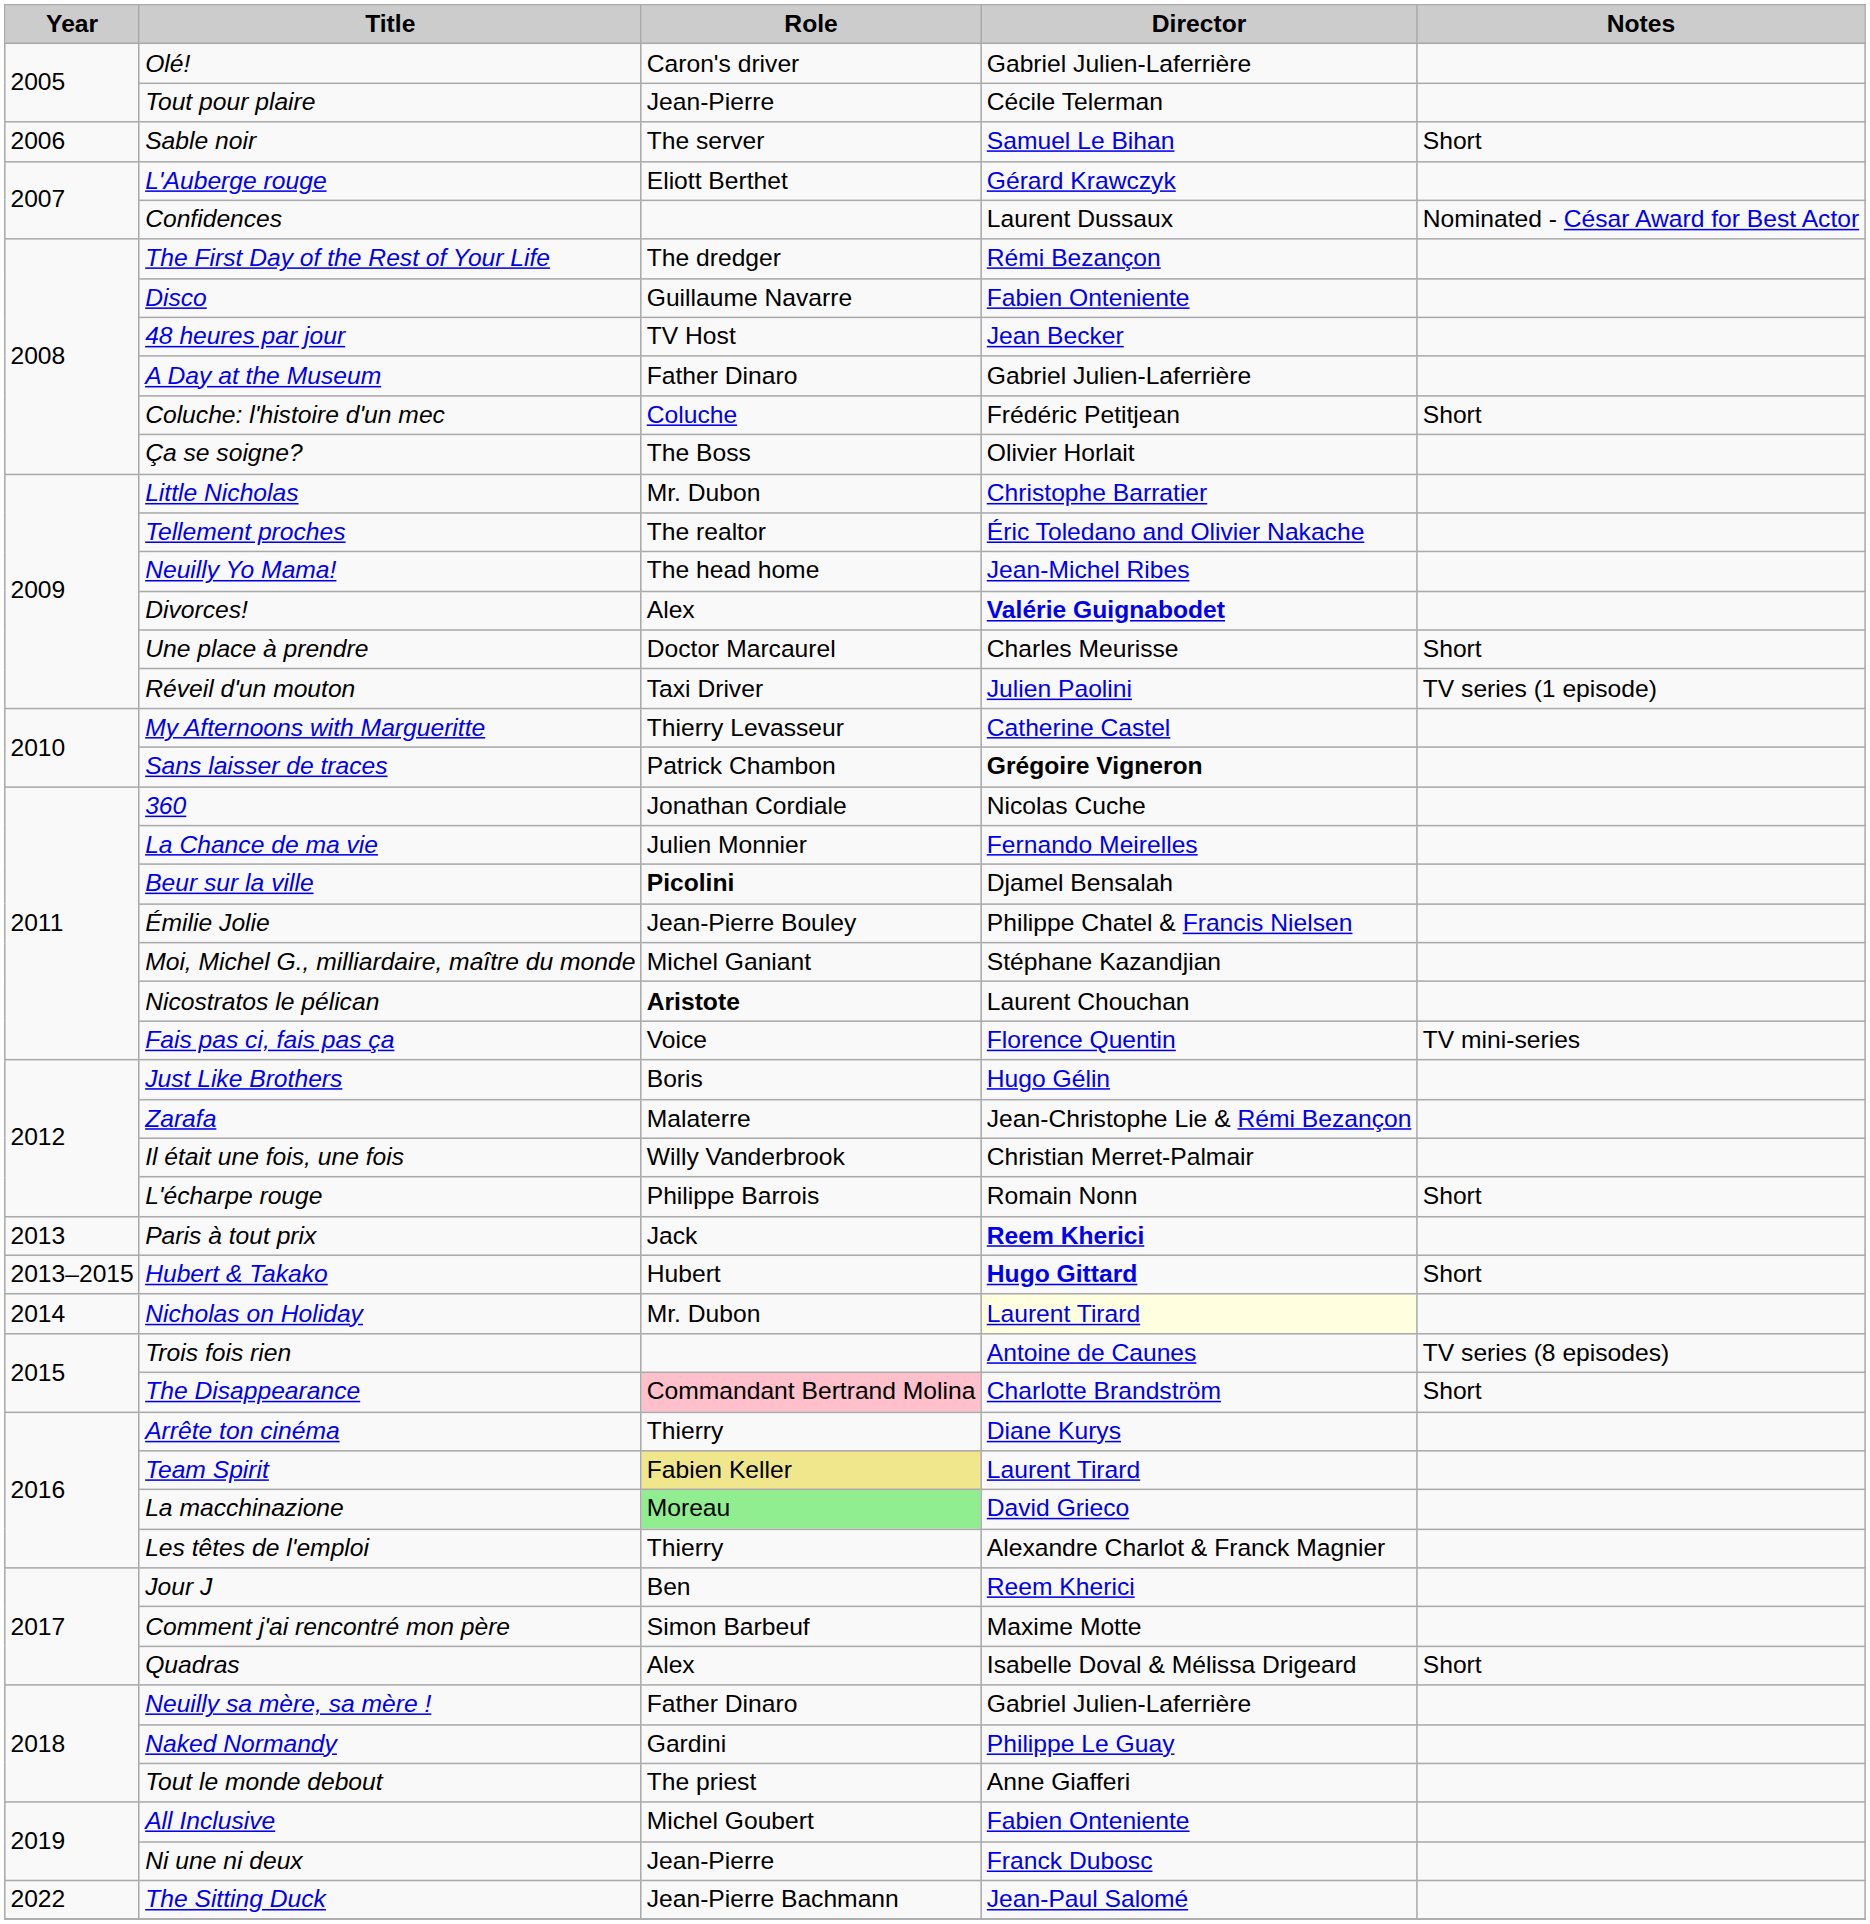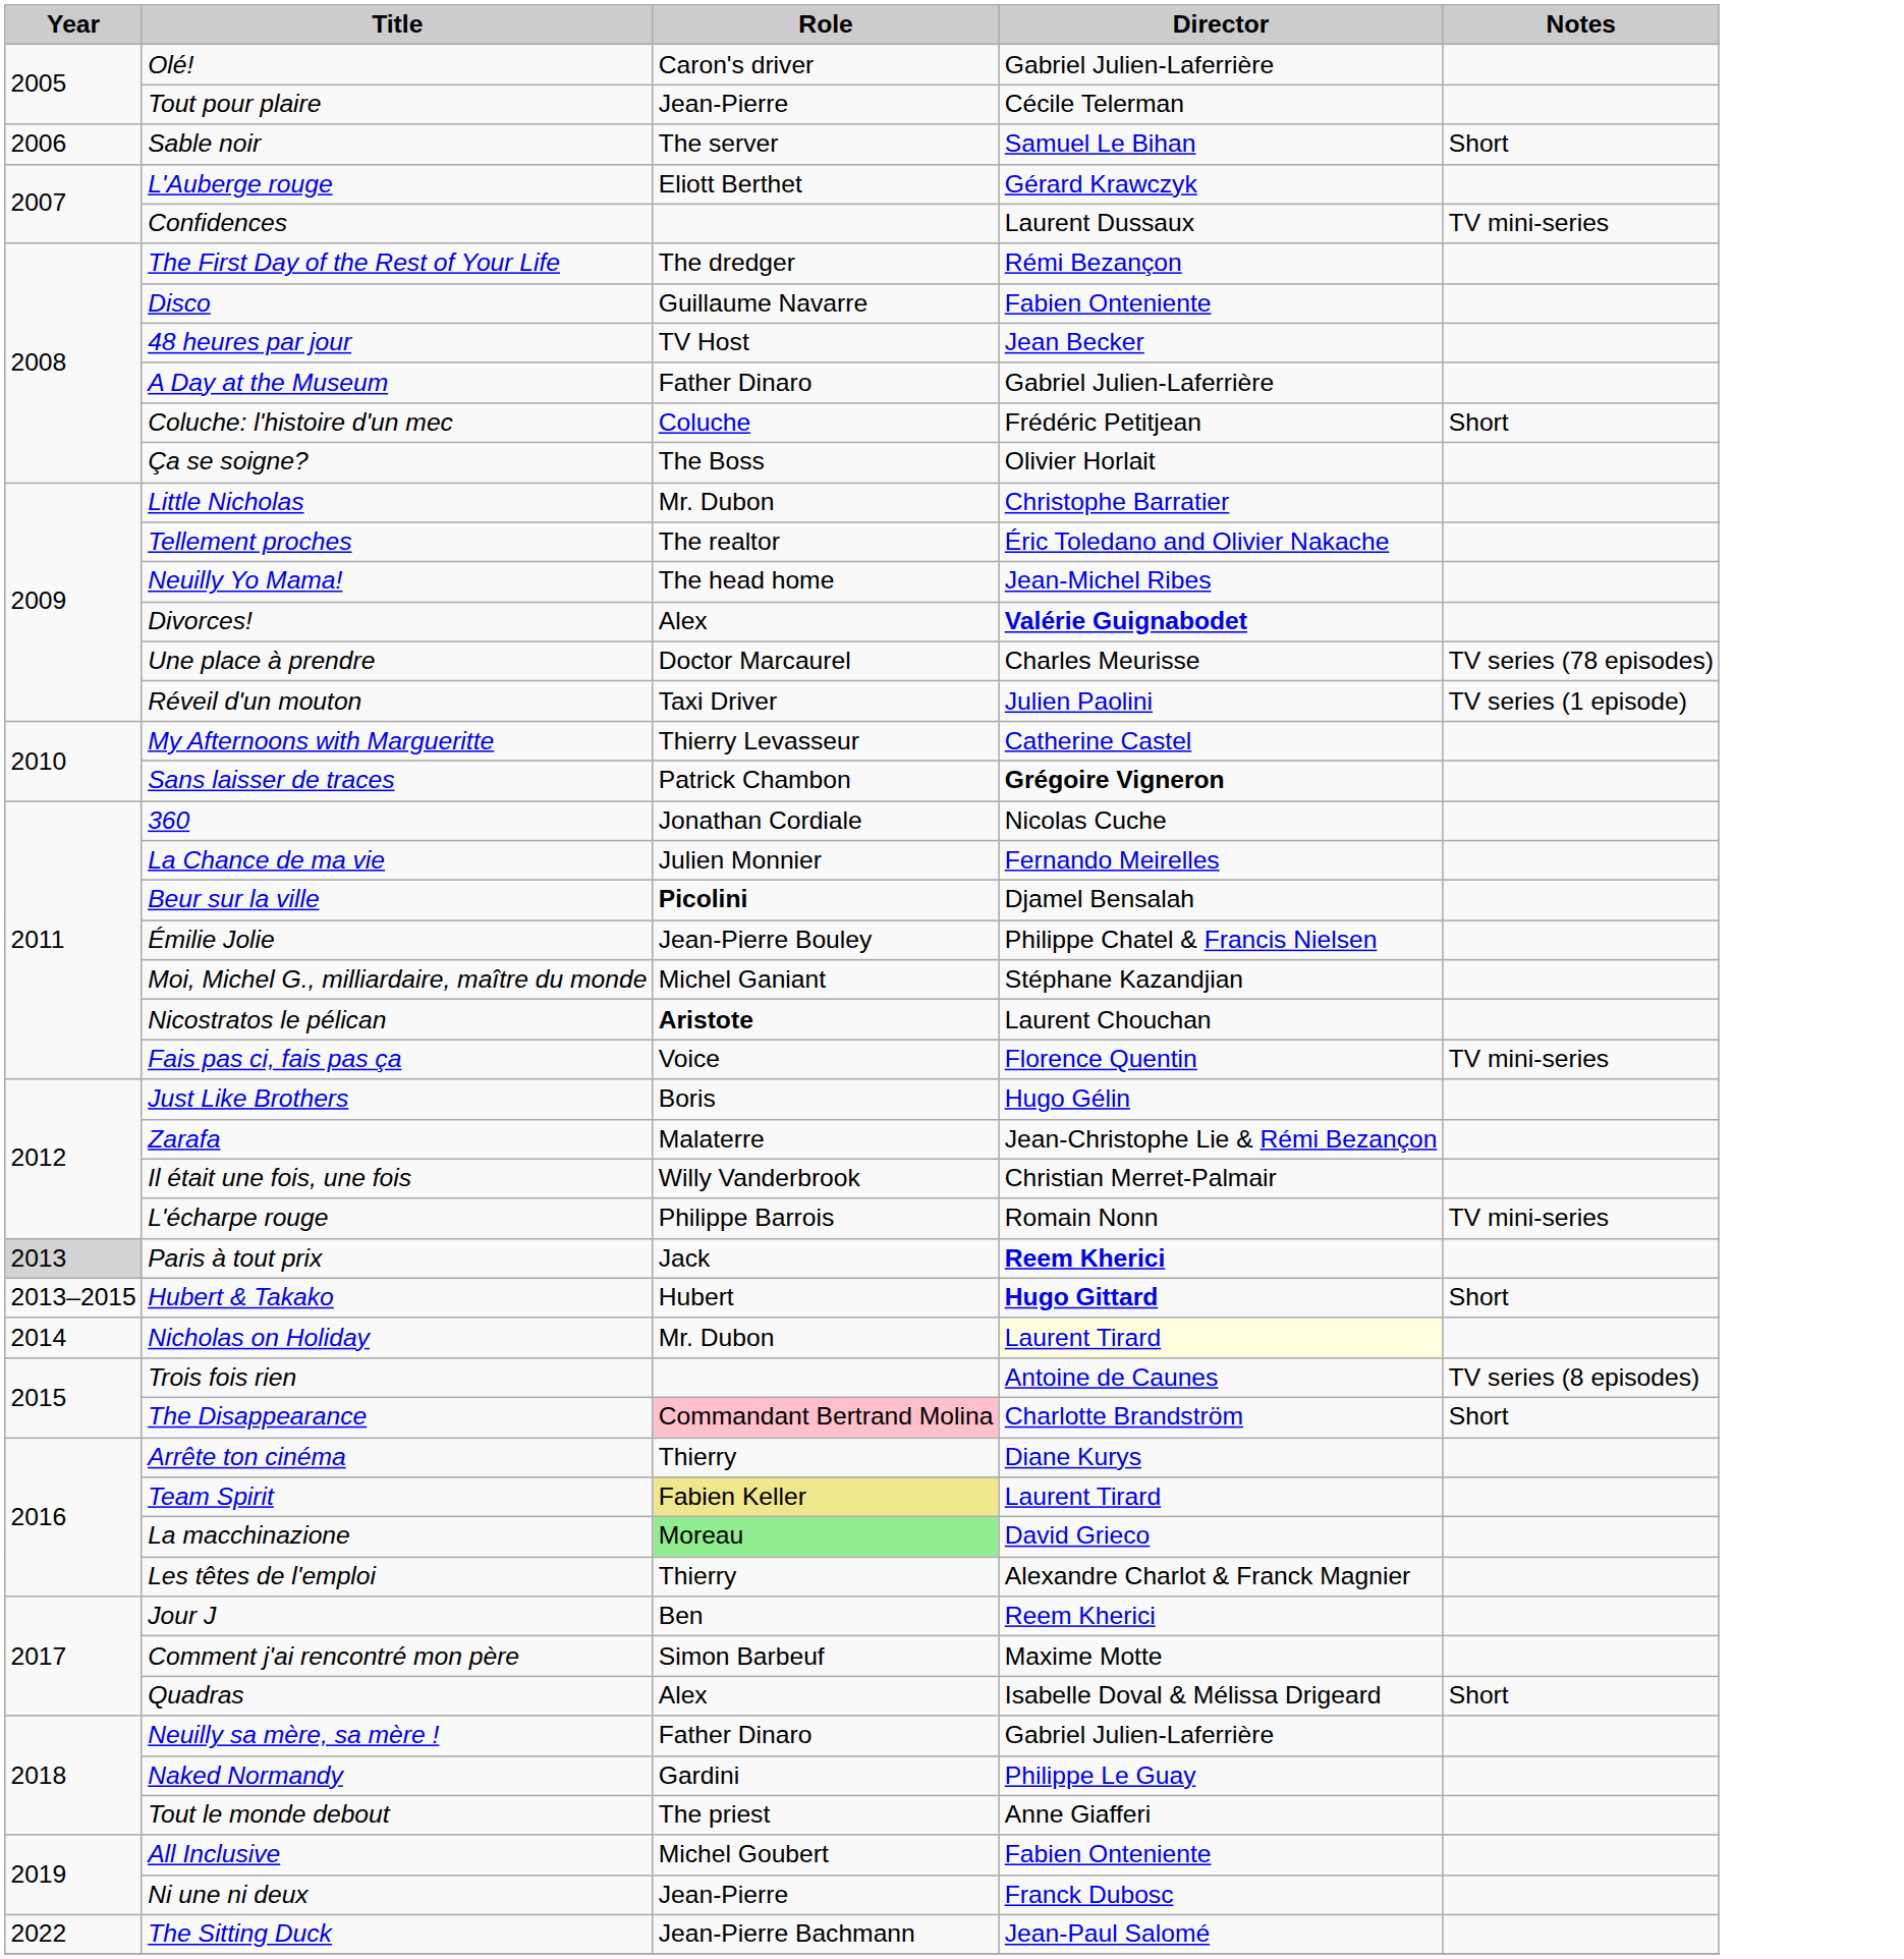Confidences | Notes: Nominated - César Award for Best Actor -> TV mini-series
Une place à prendre | Notes: Short -> TV series (78 episodes)
L'écharpe rouge | Notes: Short -> TV mini-series
Paris à tout prix | Year: no background -> lightgrey background
